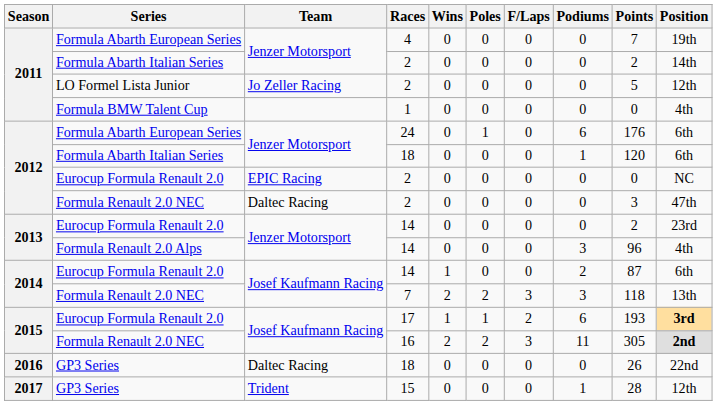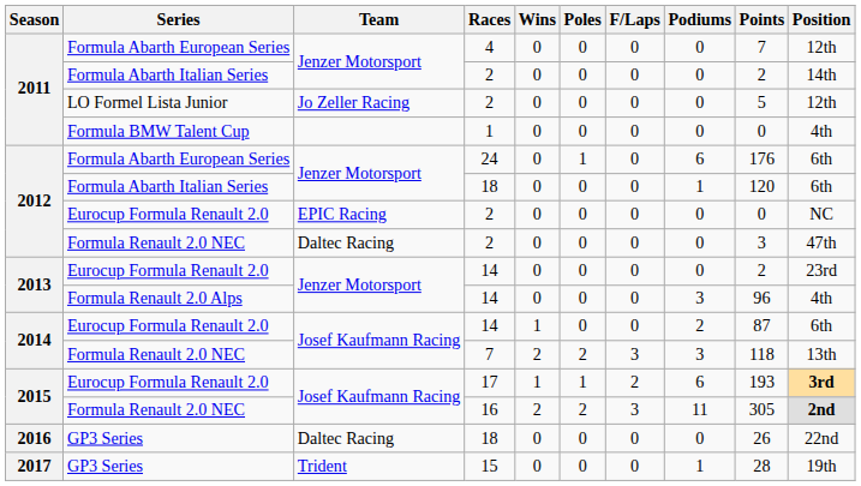4 | Position: 19th -> 12th
15 | Position: 12th -> 19th
